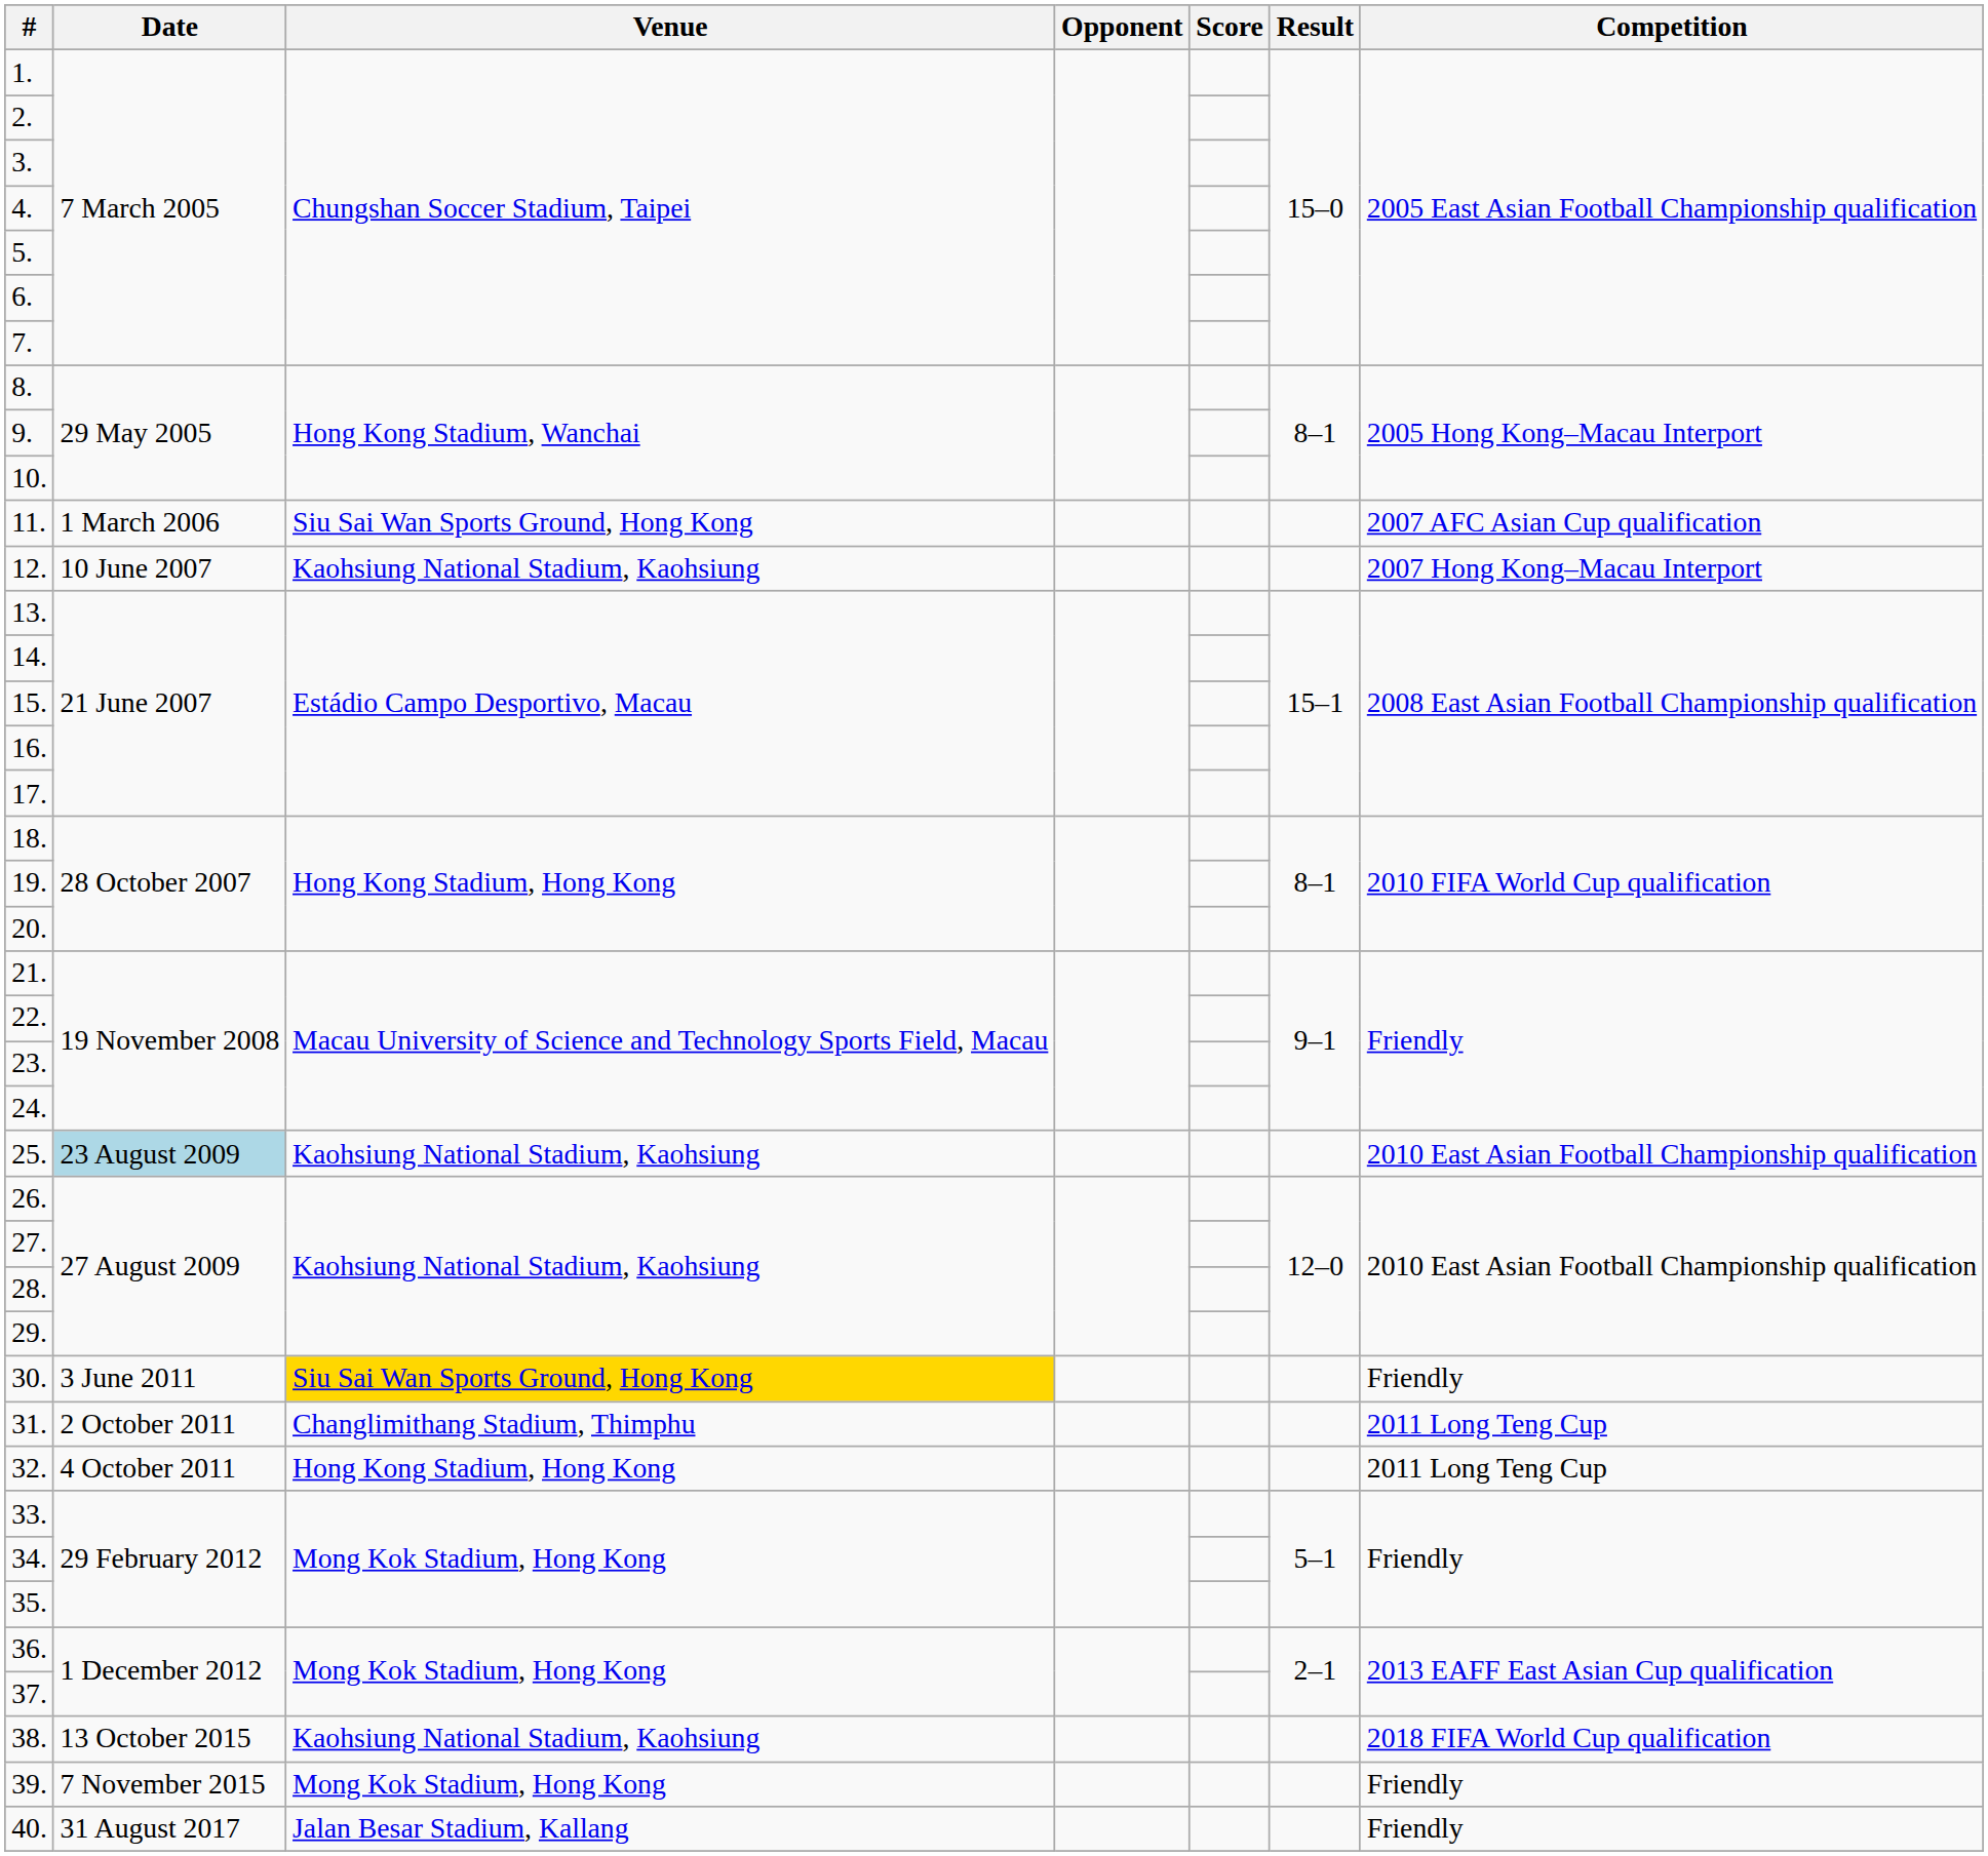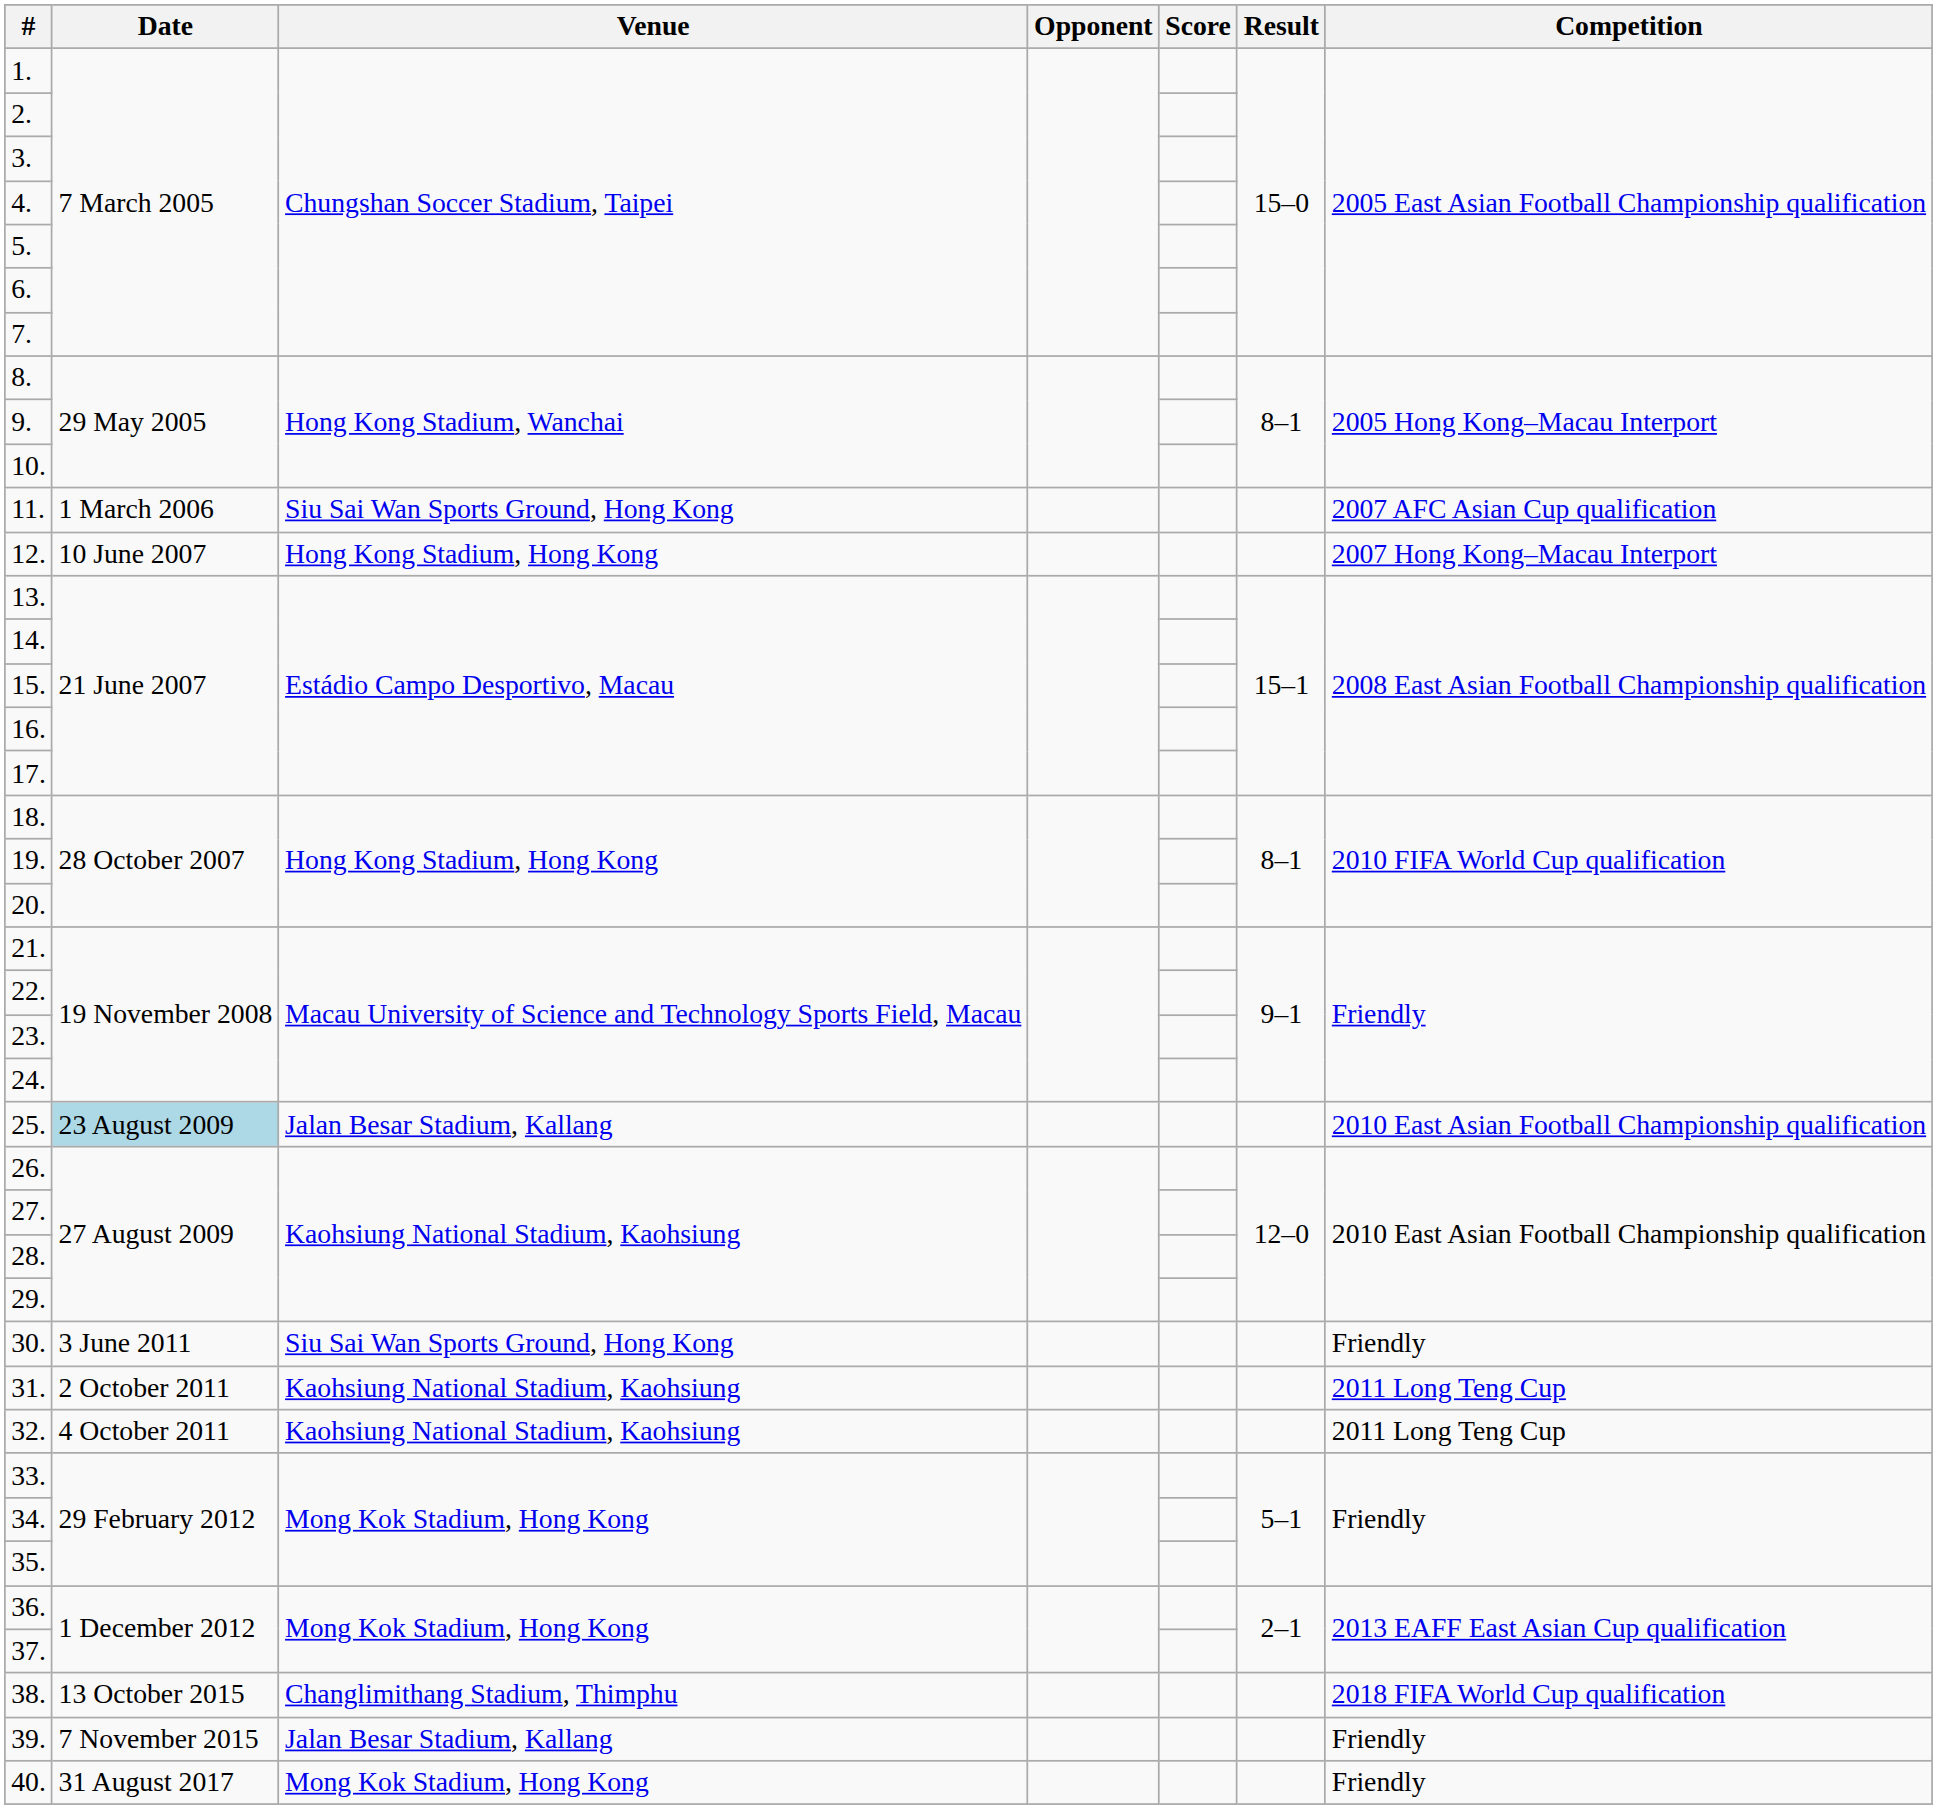12. | Venue: Kaohsiung National Stadium, Kaohsiung -> Hong Kong Stadium, Hong Kong
25. | Venue: Kaohsiung National Stadium, Kaohsiung -> Jalan Besar Stadium, Kallang
30. | Venue: gold background -> no background
31. | Venue: Changlimithang Stadium, Thimphu -> Kaohsiung National Stadium, Kaohsiung
32. | Venue: Hong Kong Stadium, Hong Kong -> Kaohsiung National Stadium, Kaohsiung
38. | Venue: Kaohsiung National Stadium, Kaohsiung -> Changlimithang Stadium, Thimphu
39. | Venue: Mong Kok Stadium, Hong Kong -> Jalan Besar Stadium, Kallang
40. | Venue: Jalan Besar Stadium, Kallang -> Mong Kok Stadium, Hong Kong
